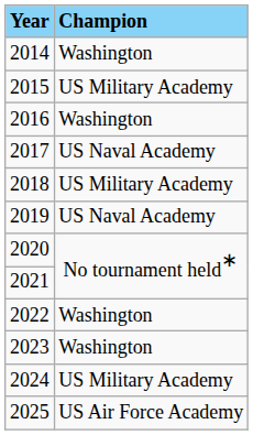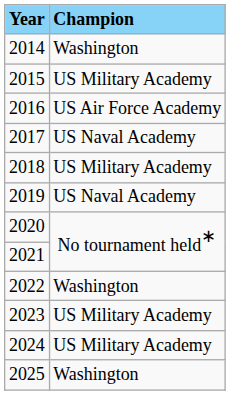2016 | Champion: Washington -> US Air Force Academy
2023 | Champion: Washington -> US Military Academy
2025 | Champion: US Air Force Academy -> Washington
